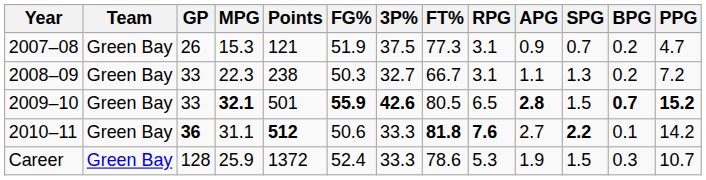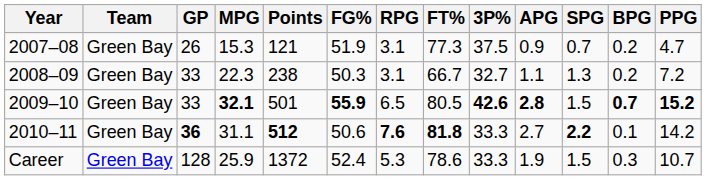columns swapped: 3P% <-> RPG
